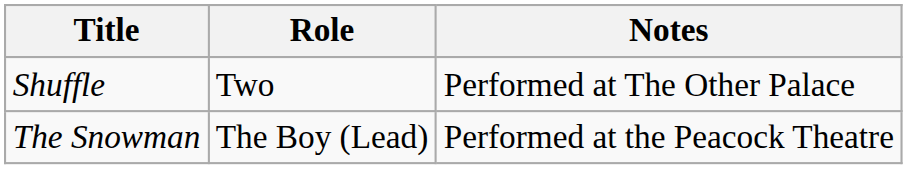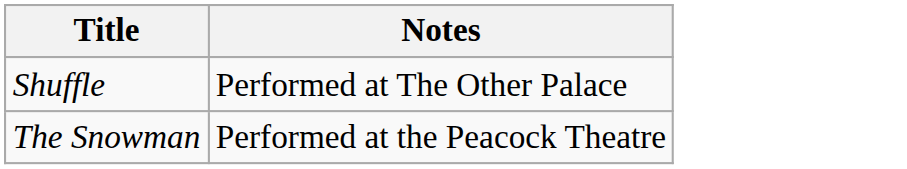- column: Role | Two | The Boy (Lead)
